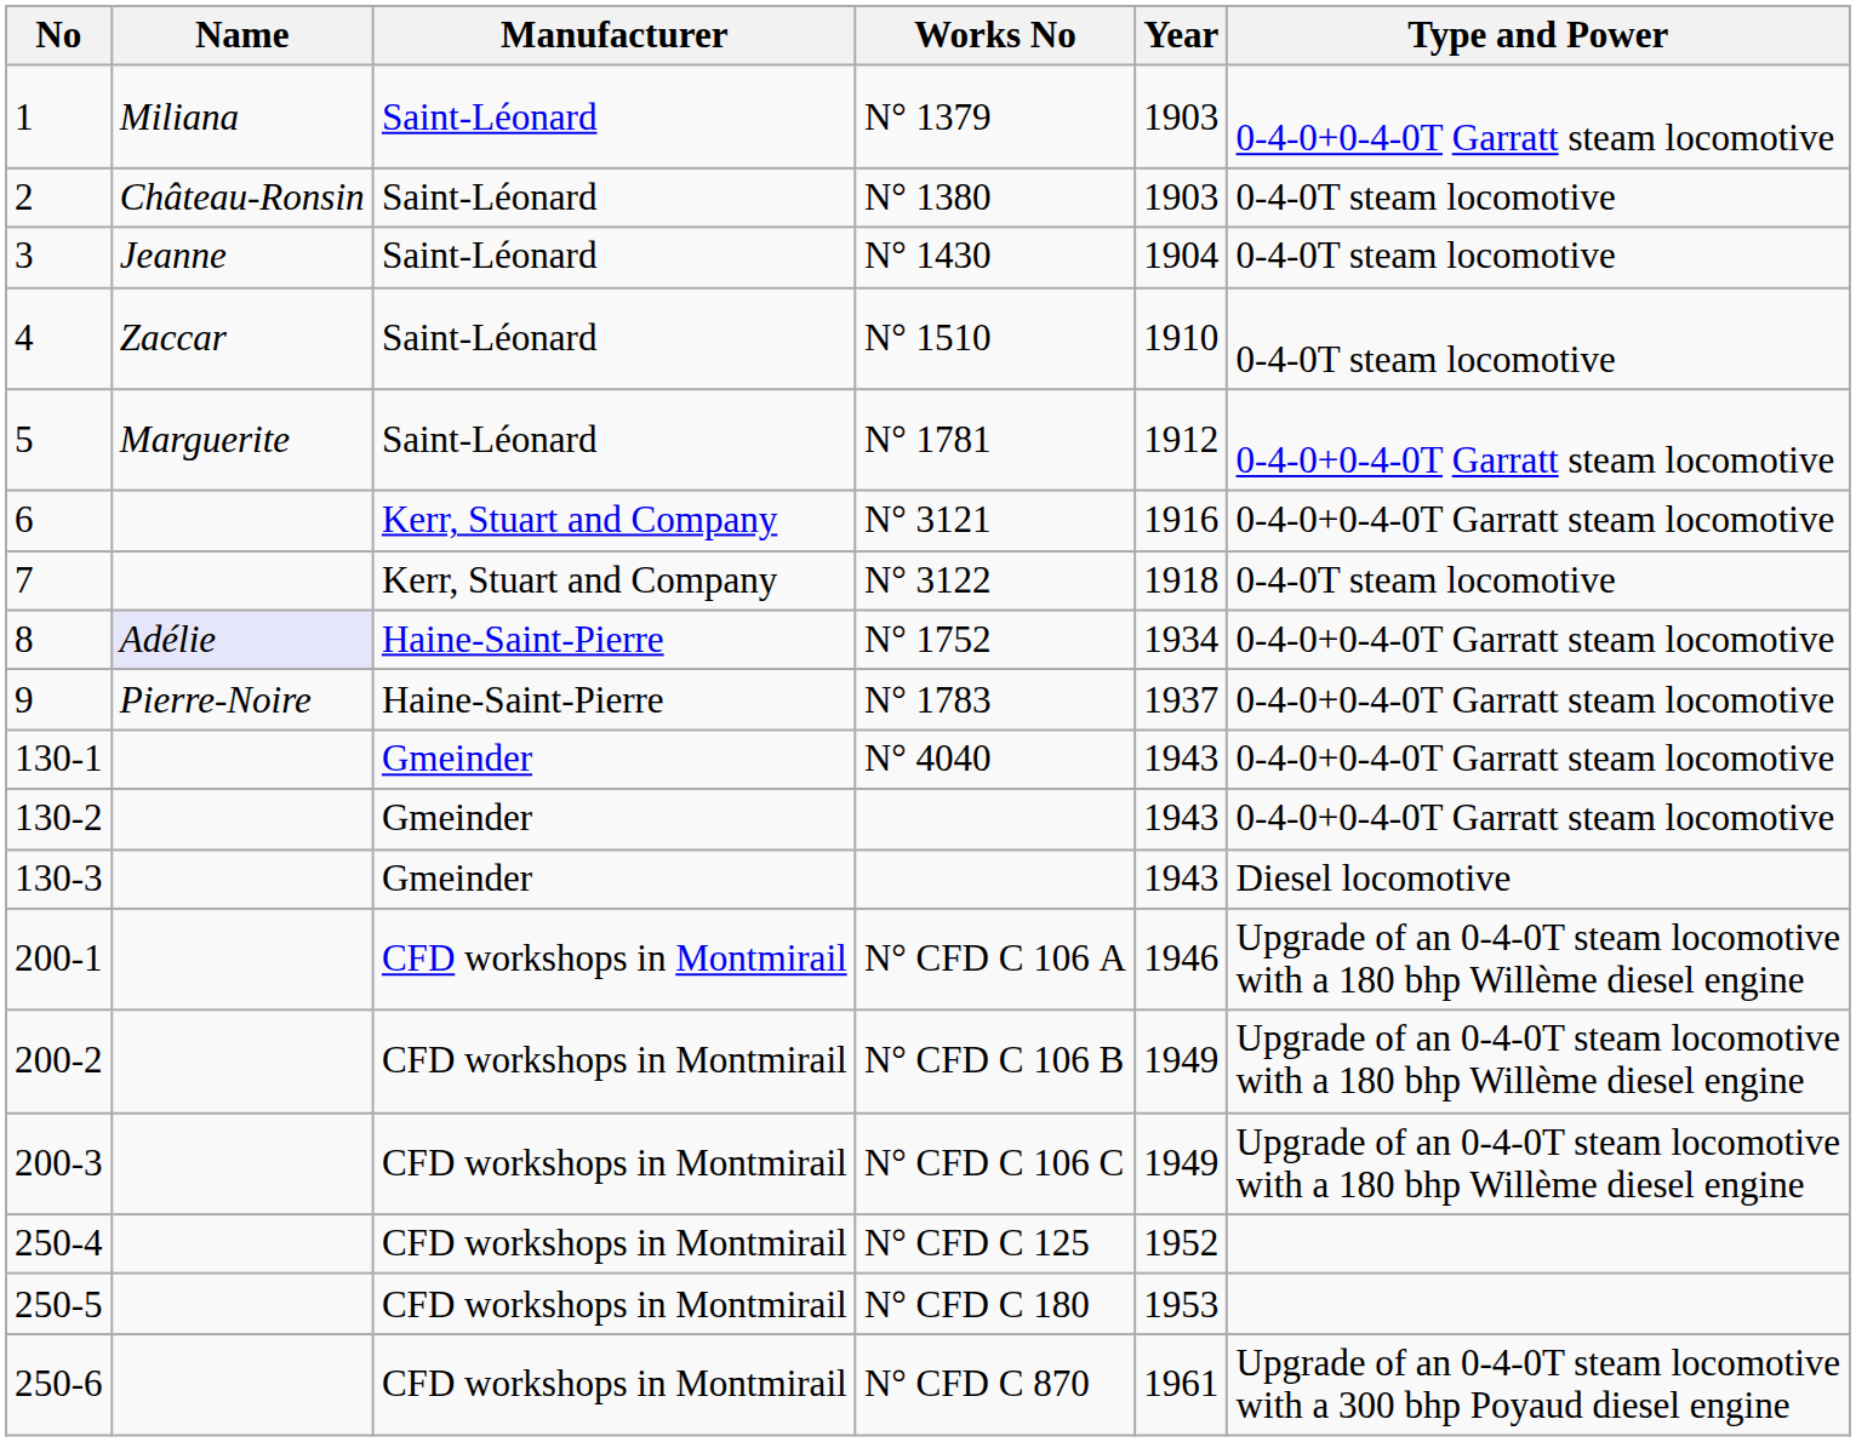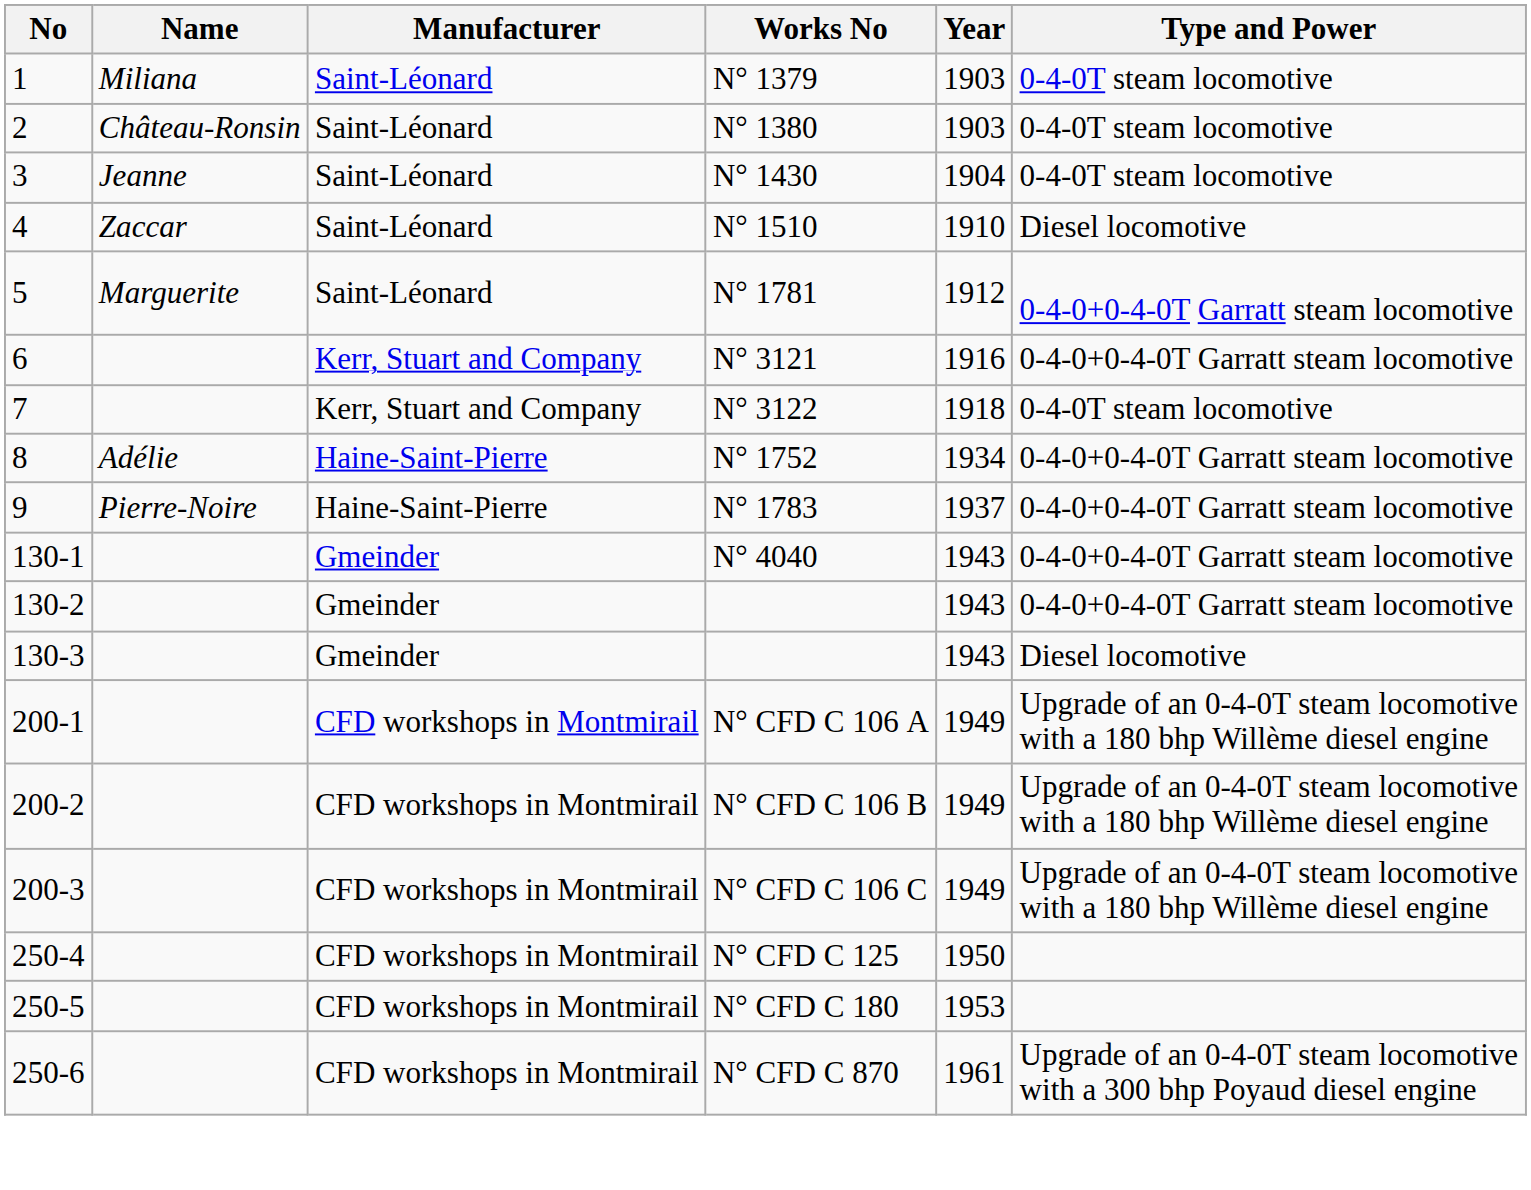1 | Type and Power: 0-4-0+0-4-0T Garratt steam locomotive -> 0-4-0T steam locomotive
4 | Type and Power: 0-4-0T steam locomotive -> Diesel locomotive
8 | Name: lavender background -> no background
200-1 | Year: 1946 -> 1949
250-4 | Year: 1952 -> 1950
